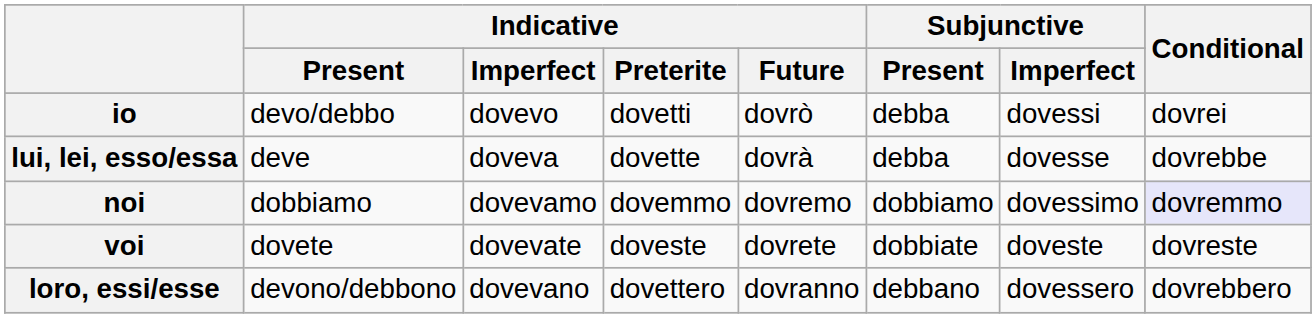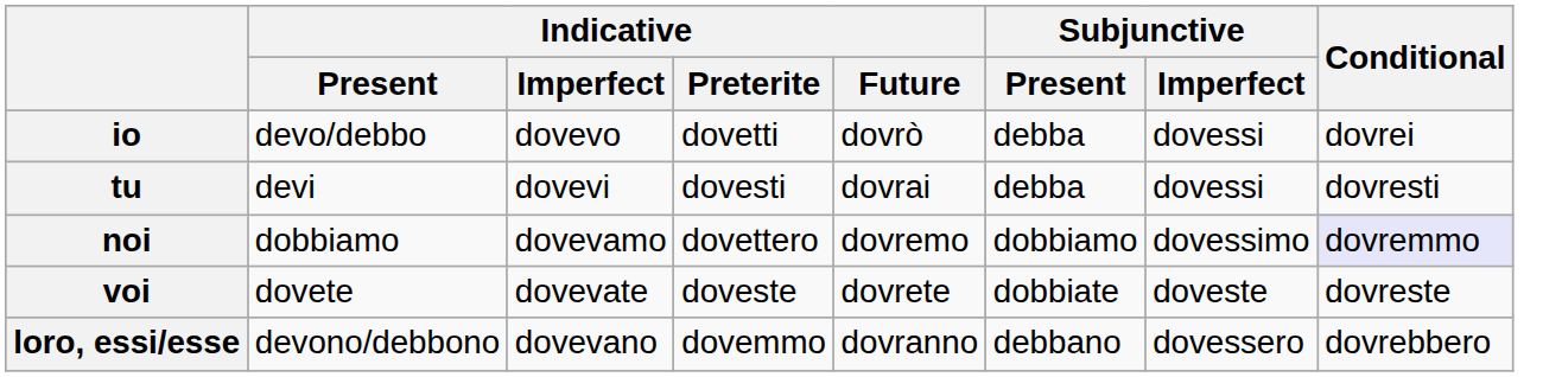+ row: tu | devi | dovevi | dovesti | dovrai | debba | dovessi | dovresti
- row: lui, lei, esso/essa | deve | doveva | dovette | dovrà | debba | dovesse | dovrebbe
noi | Indicative / Preterite: dovemmo -> dovettero
loro, essi/esse | Indicative / Preterite: dovettero -> dovemmo
